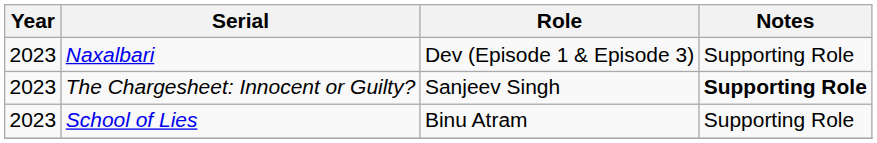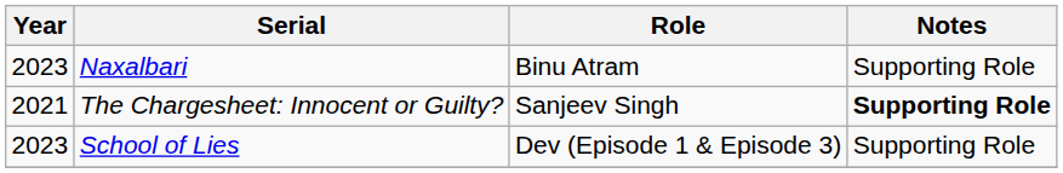Naxalbari | Role: Dev (Episode 1 & Episode 3) -> Binu Atram
The Chargesheet: Innocent or Guilty? | Year: 2023 -> 2021
School of Lies | Role: Binu Atram -> Dev (Episode 1 & Episode 3)
